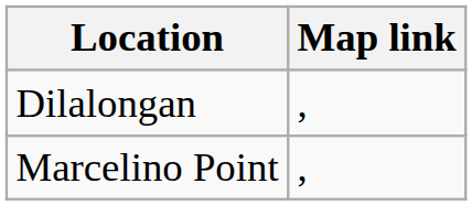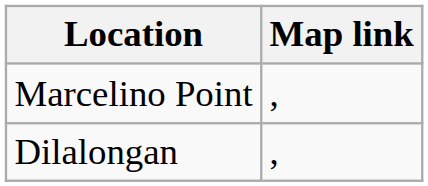rows swapped: Marcelino Point <-> Dilalongan
